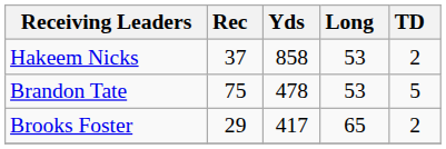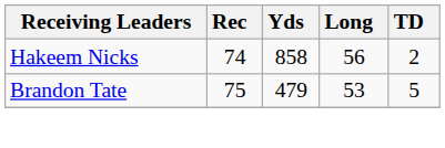Hakeem Nicks | Rec: 37 -> 74
Hakeem Nicks | Long: 53 -> 56
Brandon Tate | Yds: 478 -> 479
- row: Brooks Foster | 29 | 417 | 65 | 2
